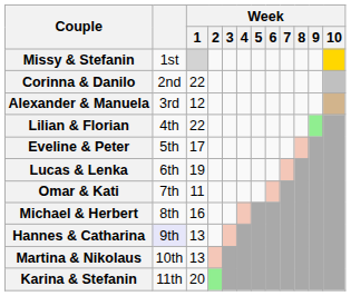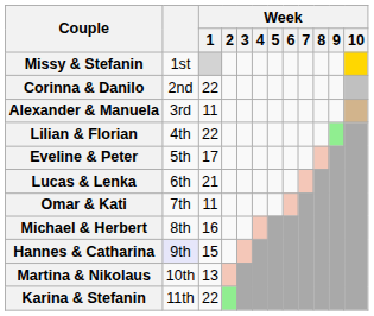Alexander & Manuela | Week / 1: 12 -> 11
Lucas & Lenka | Week / 1: 19 -> 21
Hannes & Catharina | Week / 1: 13 -> 15
Karina & Stefanin | Week / 1: 20 -> 22
